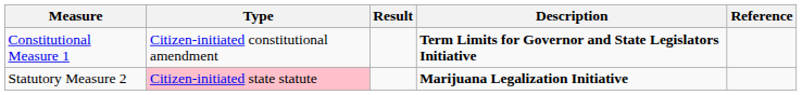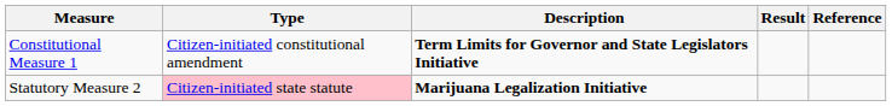columns swapped: Description <-> Result
